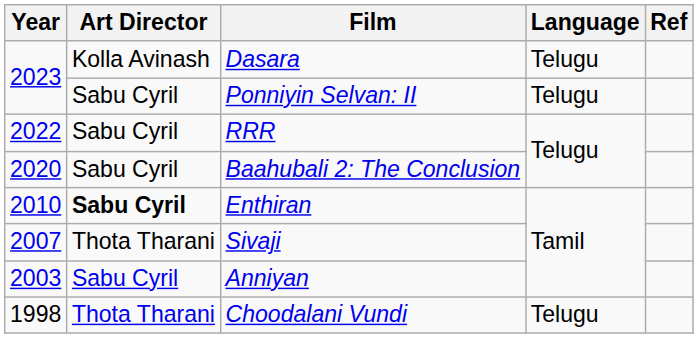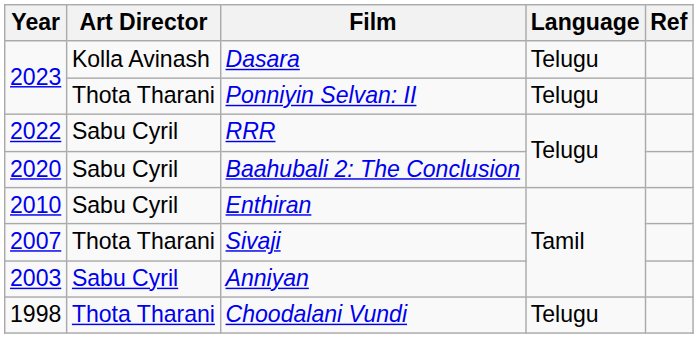Ponniyin Selvan: II | Art Director: Sabu Cyril -> Thota Tharani
Enthiran | Art Director: bold -> normal
